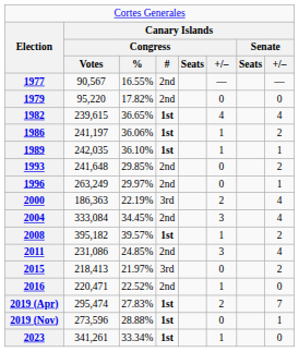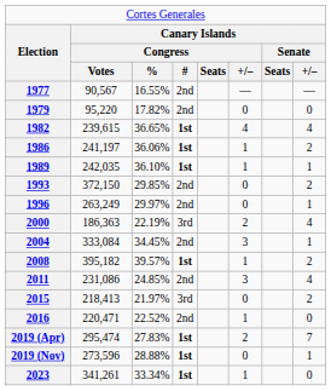1993 | column 2: 241,648 -> 372,150
2004 | column 8: 4 -> 1
